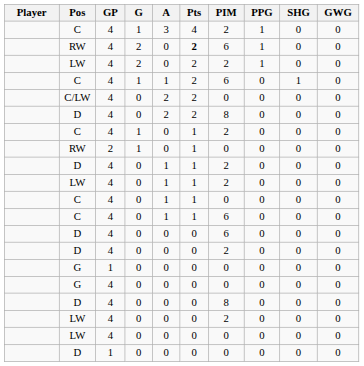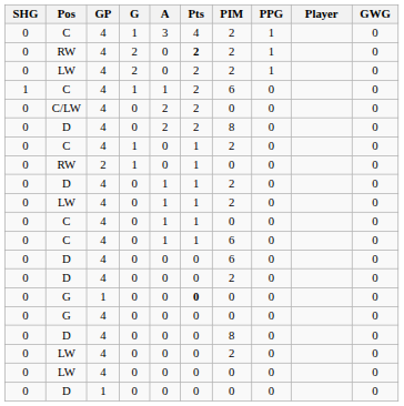columns swapped: Player <-> SHG
RW / 4 | PIM: 6 -> 2
G / 1 | Pts: normal -> bold
